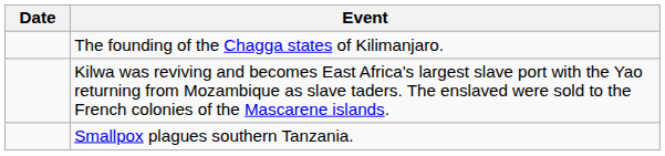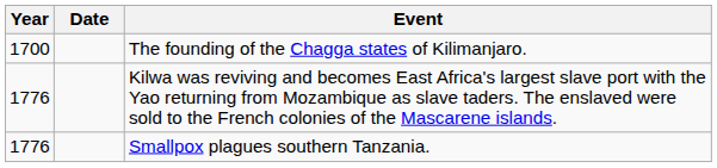+ column: Year | 1700 | 1776 | 1776
